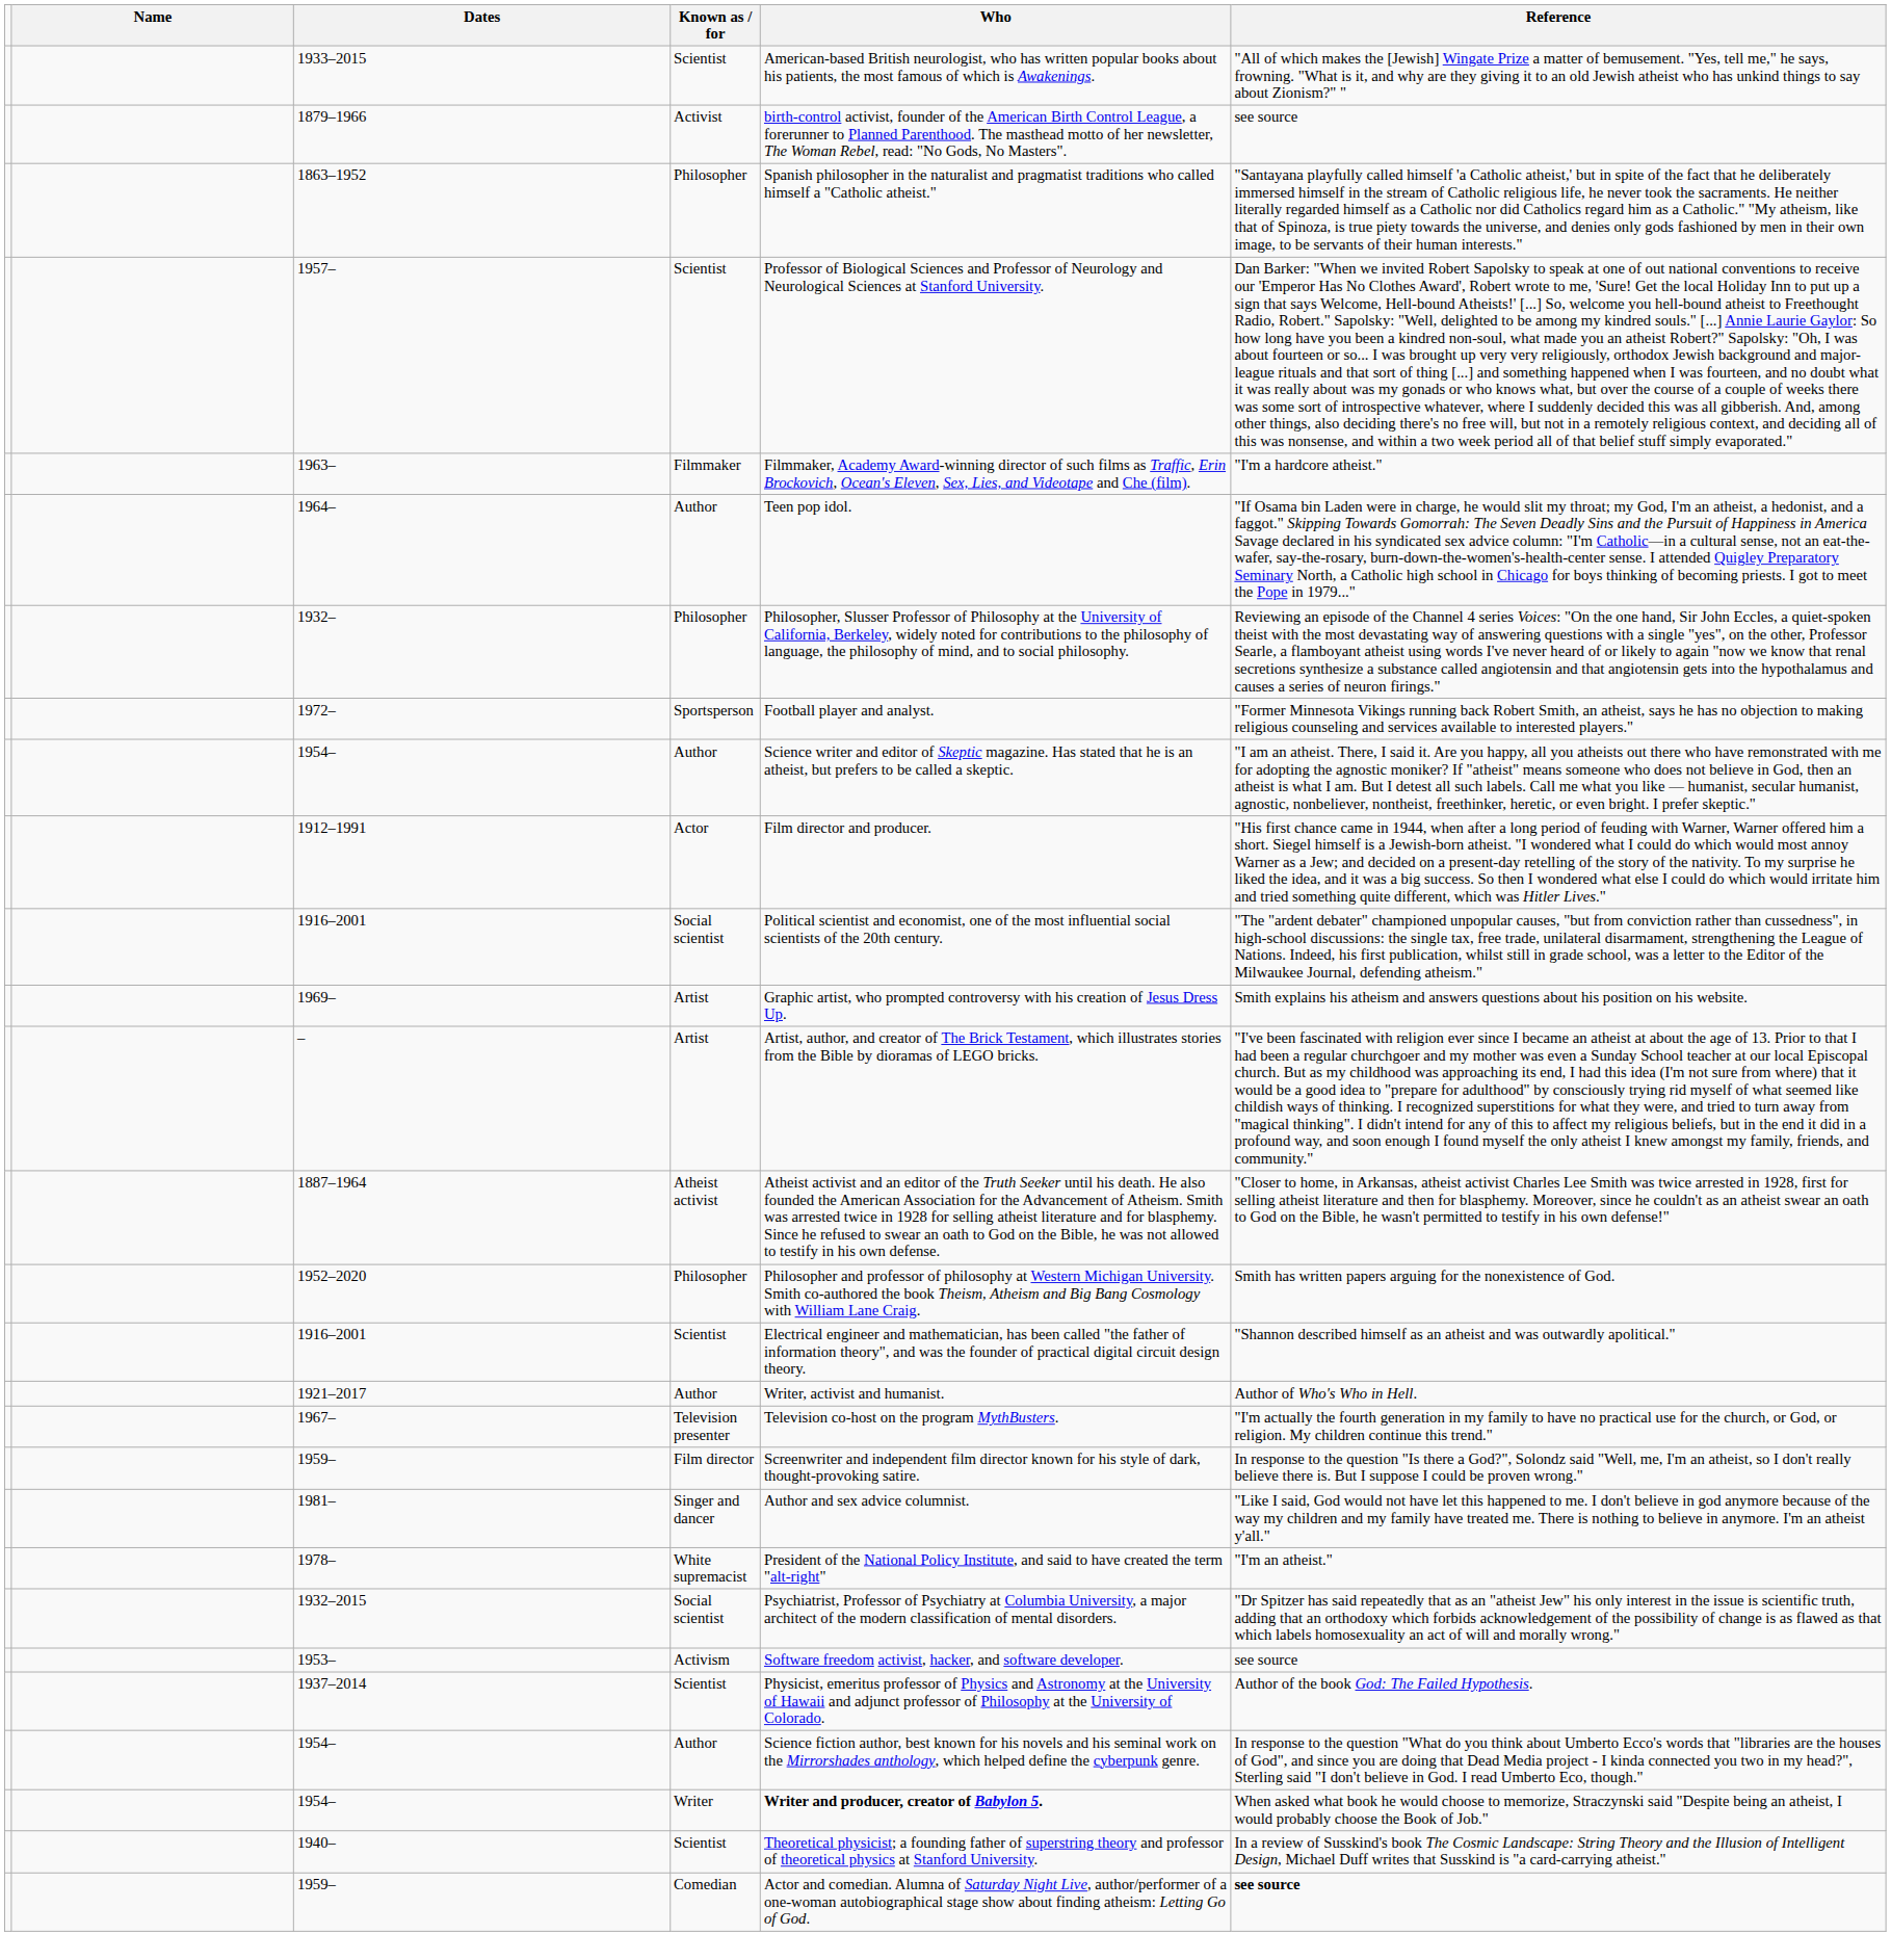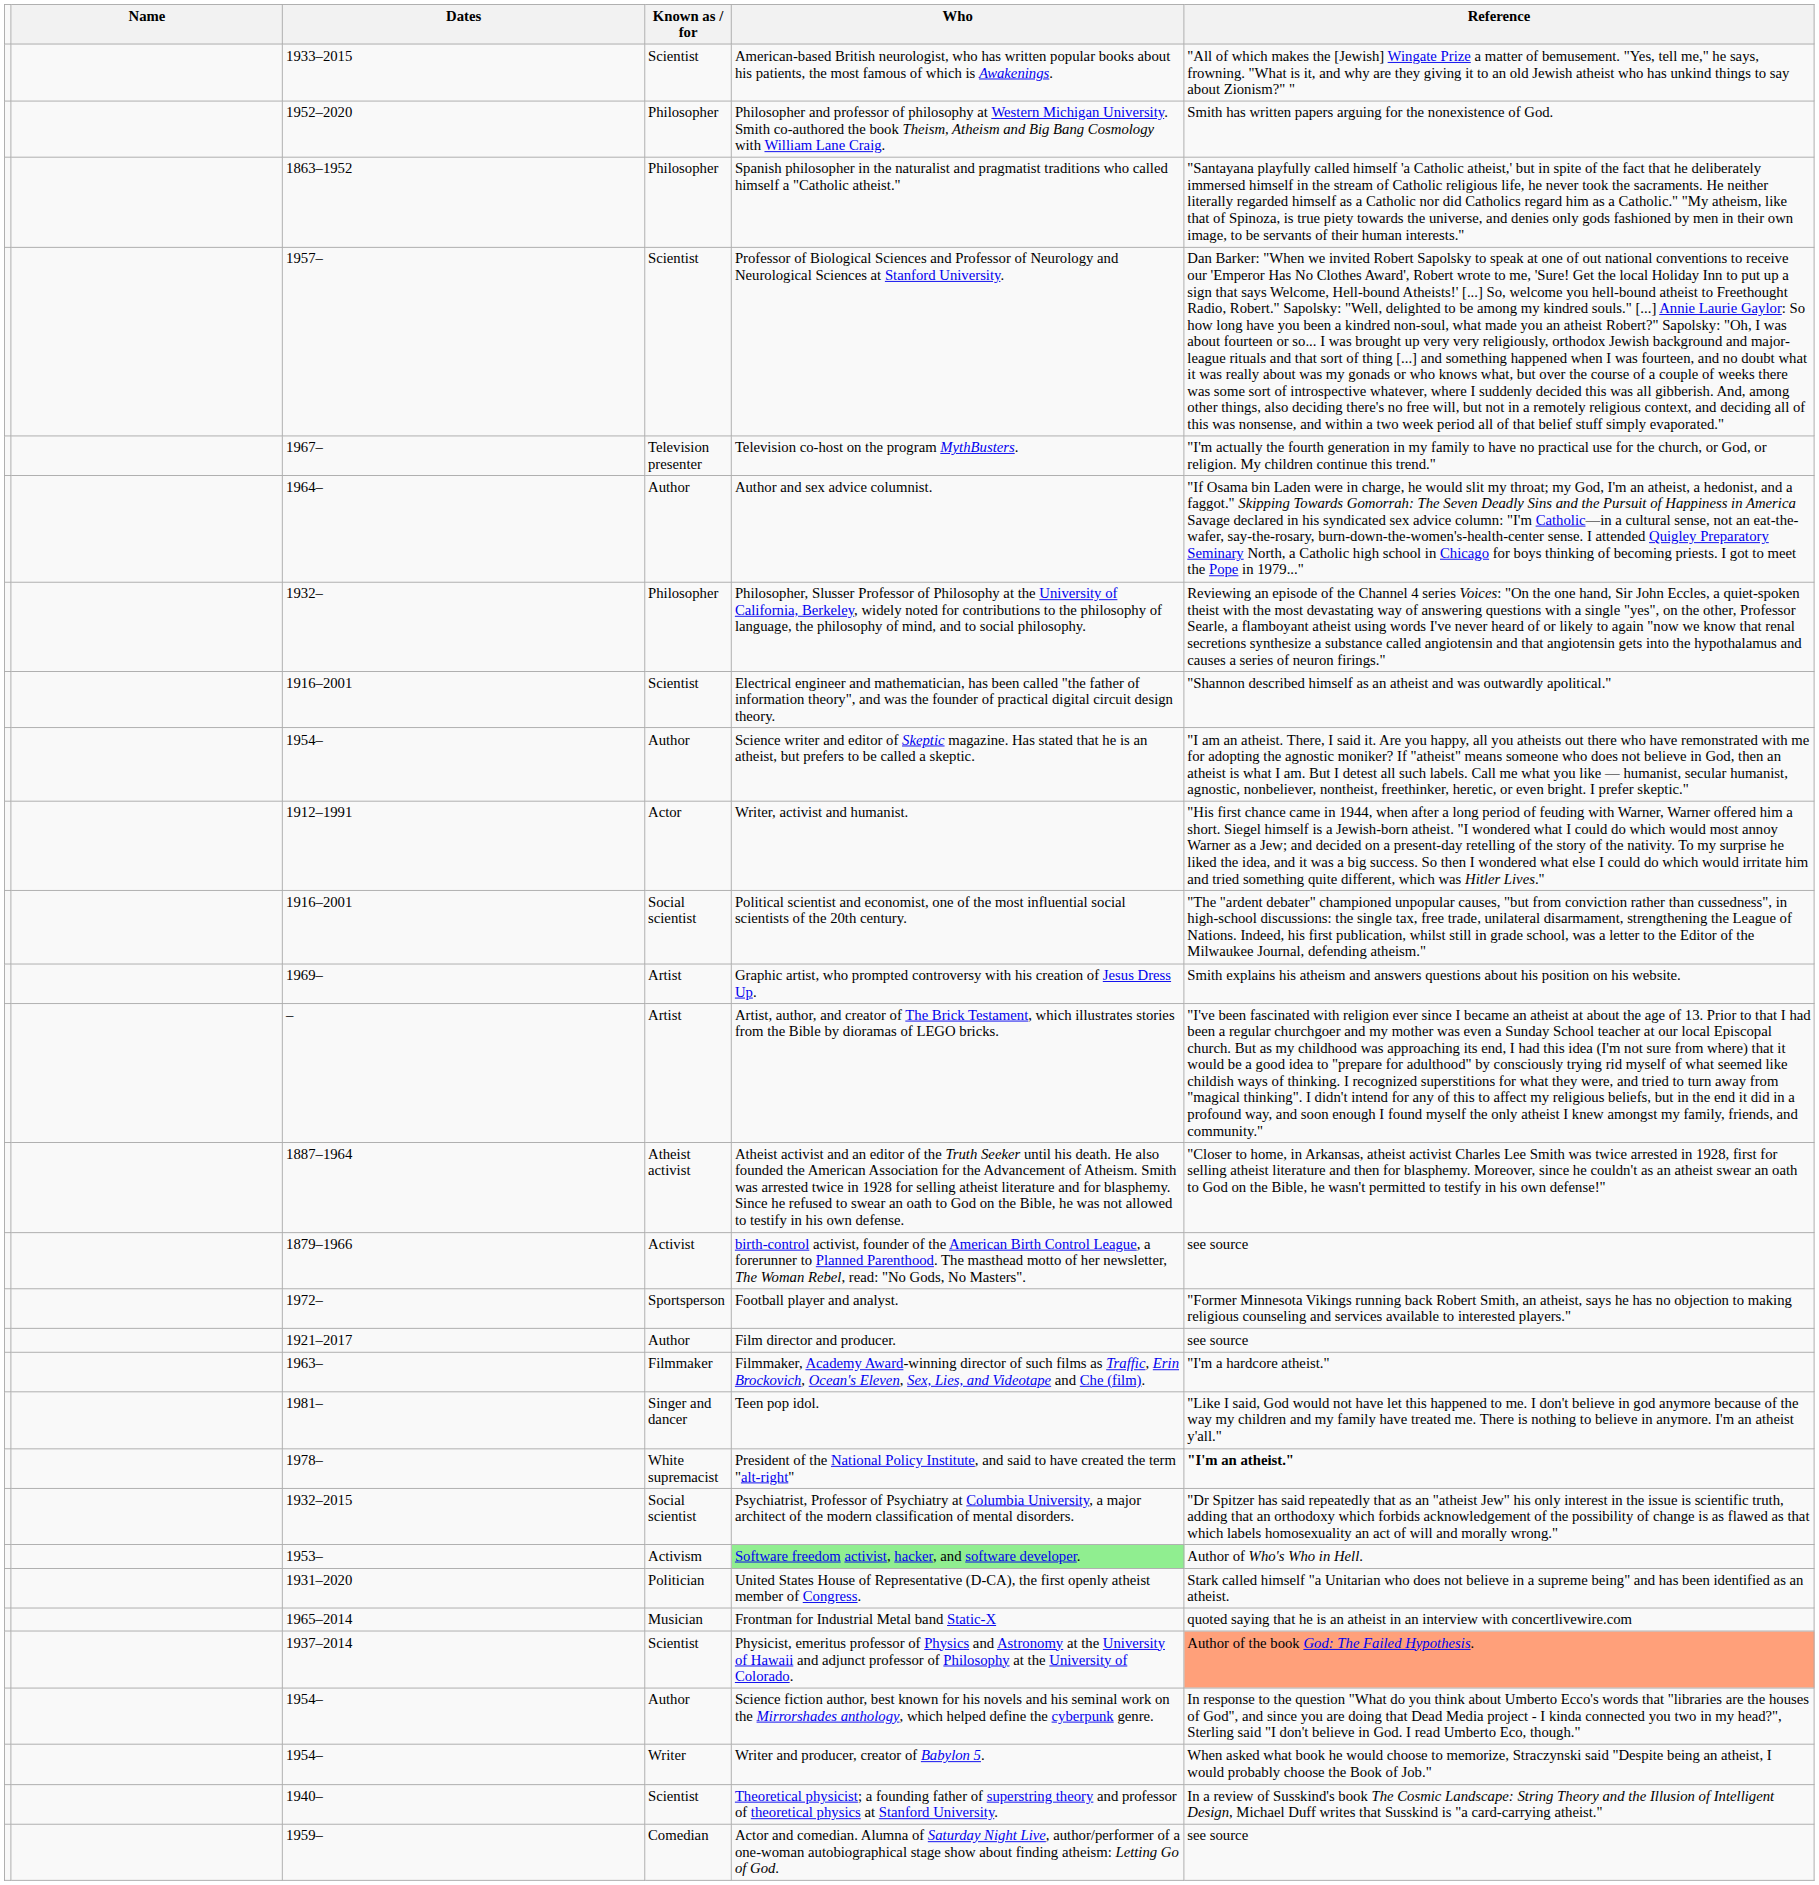rows swapped: 1879–1966 <-> 1952–2020
rows swapped: 1967– <-> 1963–
1964– | Who: Teen pop idol. -> Author and sex advice columnist.
rows swapped: 1916–2001 / Scientist <-> 1972–
1912–1991 | Who: Film director and producer. -> Writer, activist and humanist.
1921–2017 | Who: Writer, activist and humanist. -> Film director and producer.
1921–2017 | Reference: Author of Who's Who in Hell. -> see source
- row: 1959– | Film director | Screenwriter and independent film director known for his style of dark, thought-provoking satire. | In response to the question "Is there a God?", Solondz said "Well, me, I'm an atheist, so I don't really believe there is. But I suppose I could be proven wrong."
1981– | Who: Author and sex advice columnist. -> Teen pop idol.
1978– | Reference: normal -> bold
1953– | Who: no background -> lightgreen background
1953– | Reference: see source -> Author of Who's Who in Hell.
+ row: 1931–2020 | Politician | United States House of Representative (D-CA), the first openly atheist member of Congress. | Stark called himself "a Unitarian who does not believe in a supreme being" and has been identified as an atheist.
+ row: 1965–2014 | Musician | Frontman for Industrial Metal band Static-X | quoted saying that he is an atheist in an interview with concertlivewire.com
1937–2014 | Reference: no background -> lightsalmon background
1954– / Writer | Who: bold -> normal
1959– / Comedian | Reference: bold -> normal
